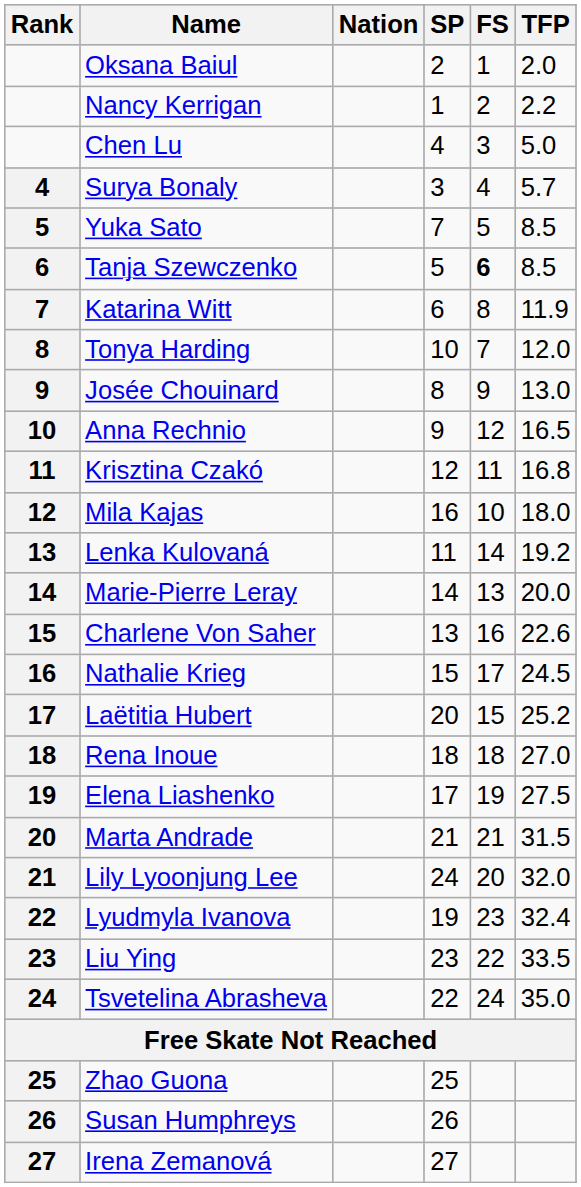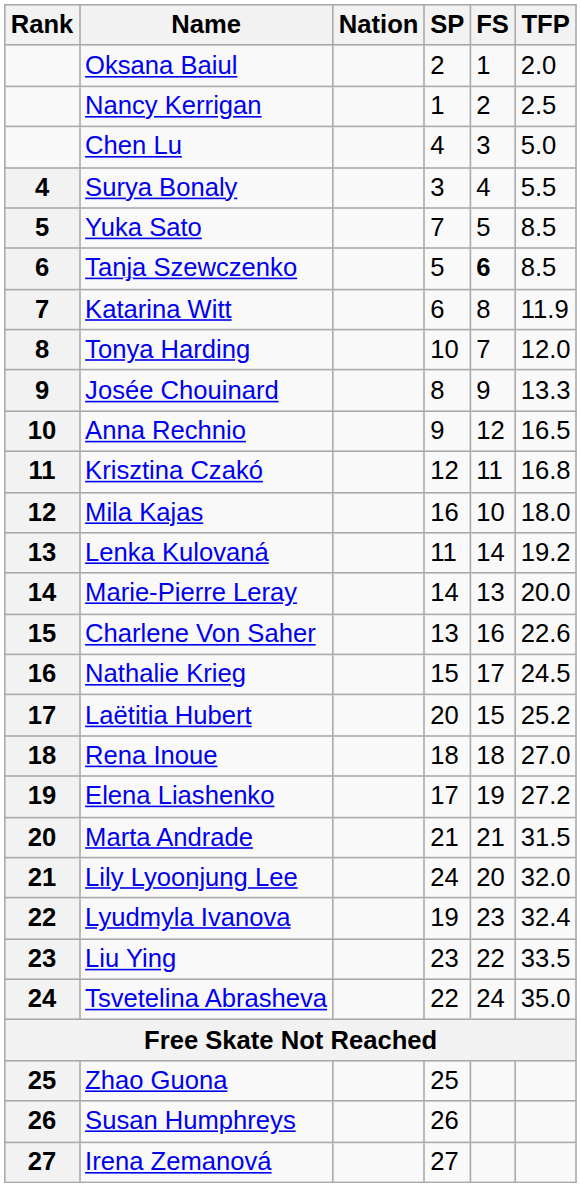Nancy Kerrigan | TFP: 2.2 -> 2.5
Surya Bonaly | TFP: 5.7 -> 5.5
Josée Chouinard | TFP: 13.0 -> 13.3
Elena Liashenko | TFP: 27.5 -> 27.2
